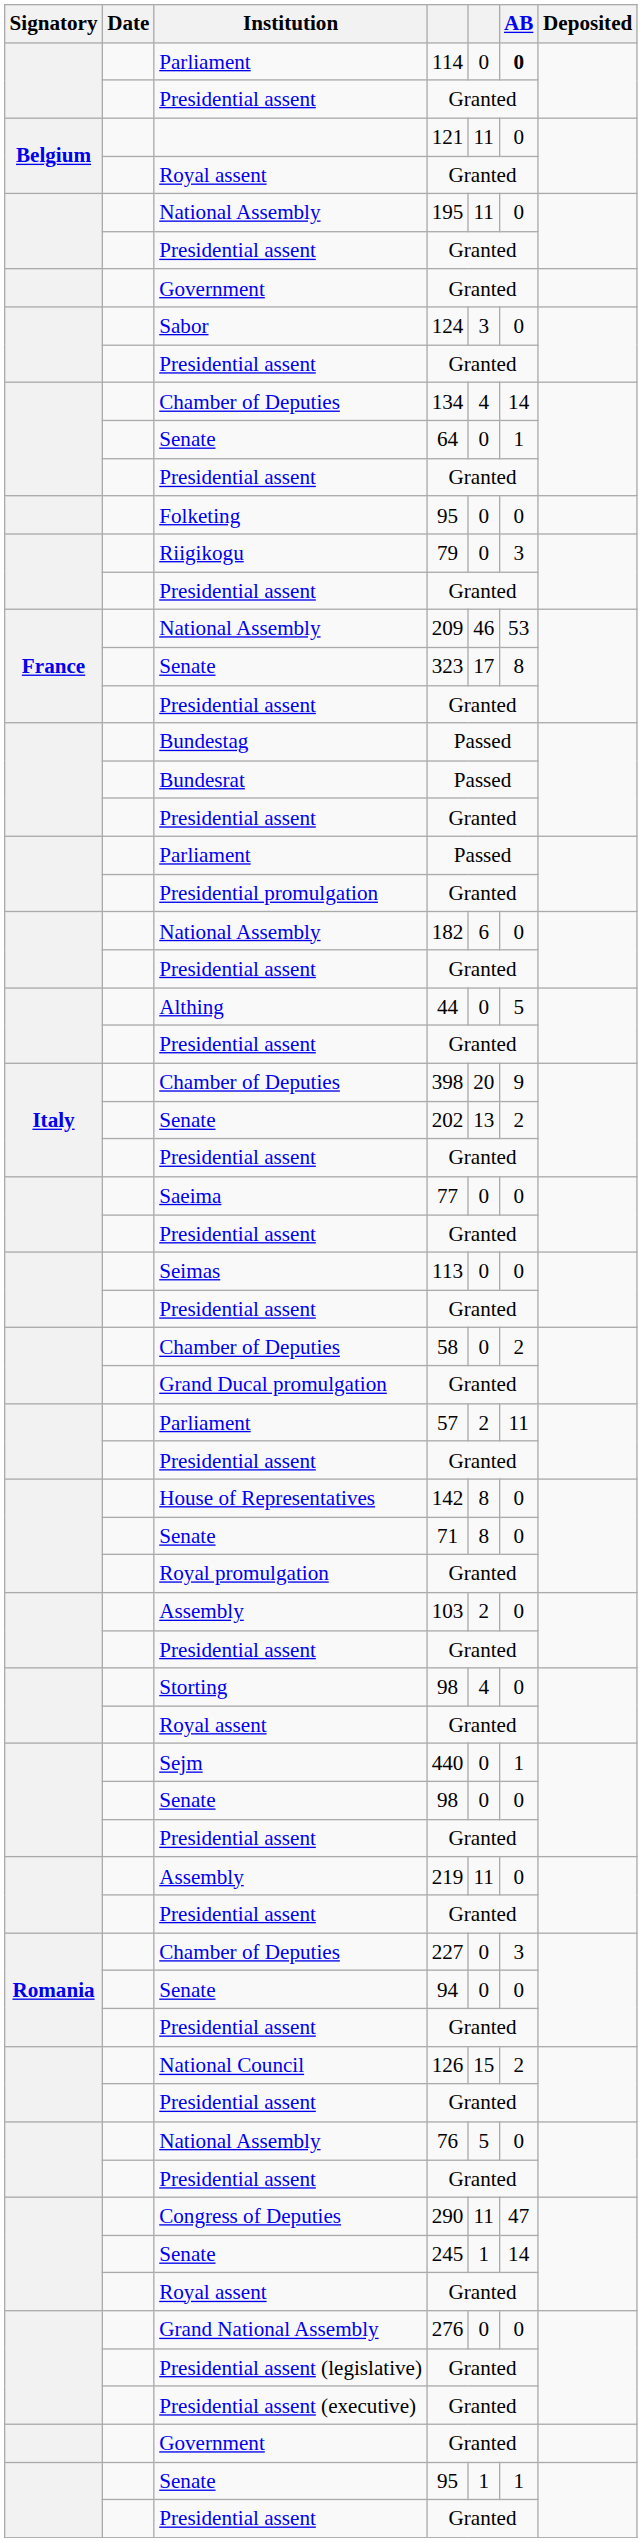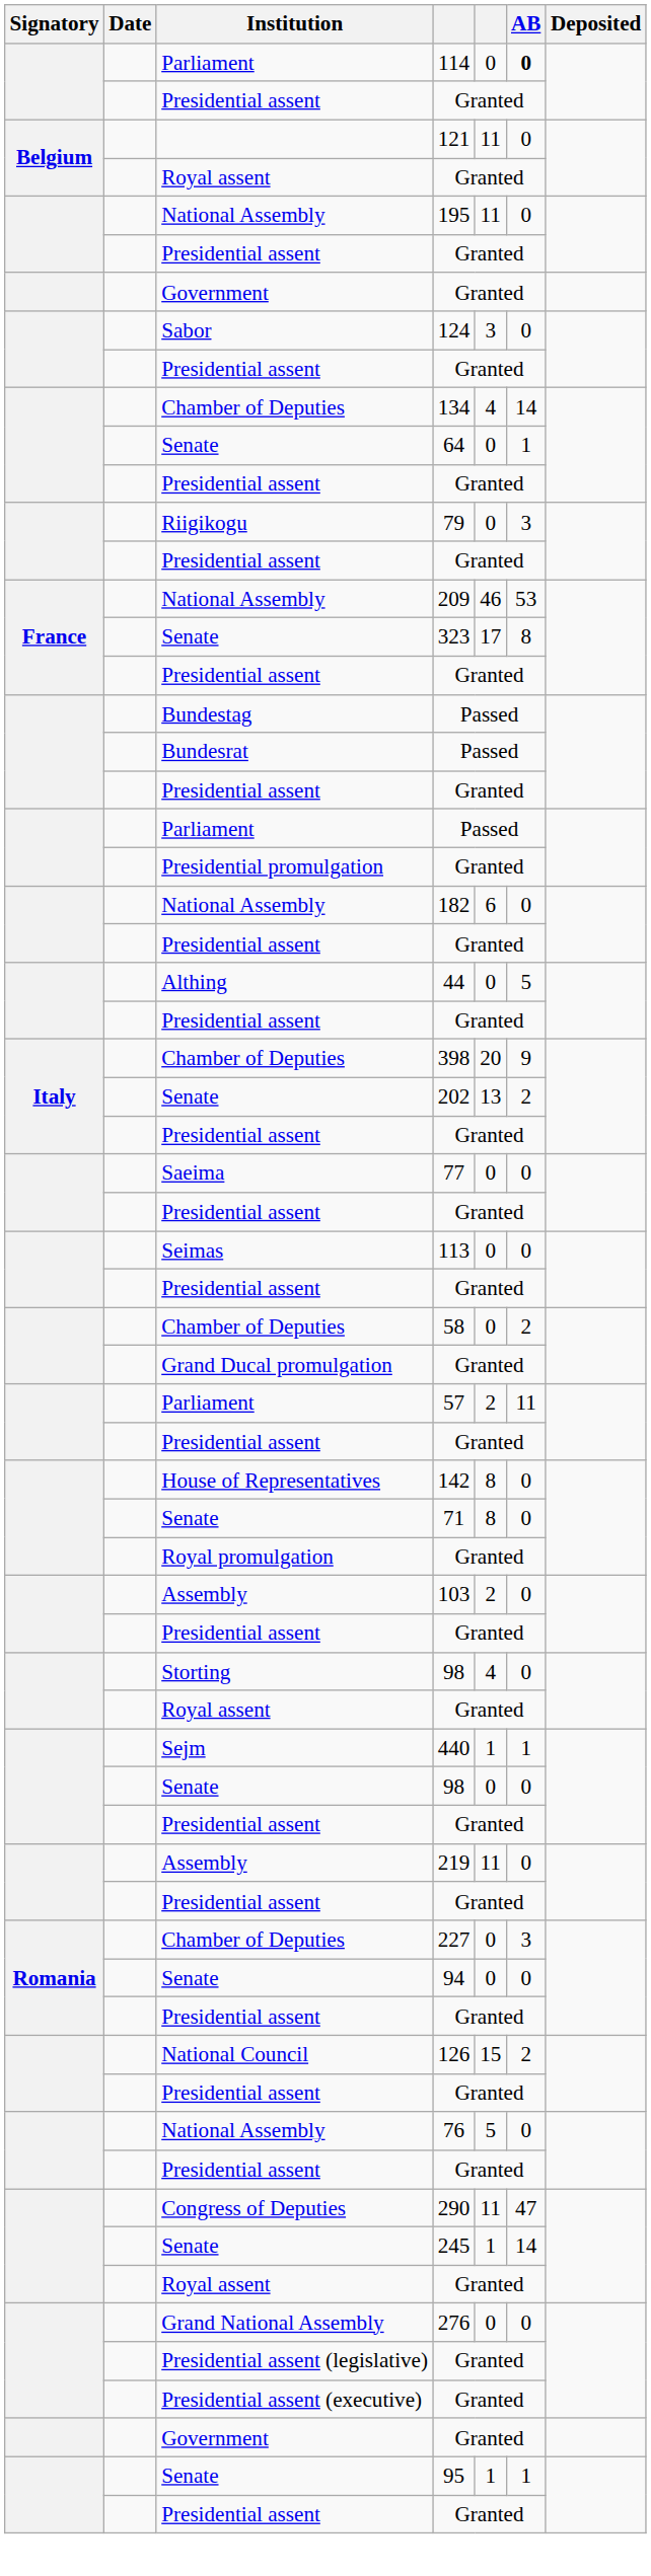- row: Folketing | 95 | 0 | 0
440 | column 5: 0 -> 1
